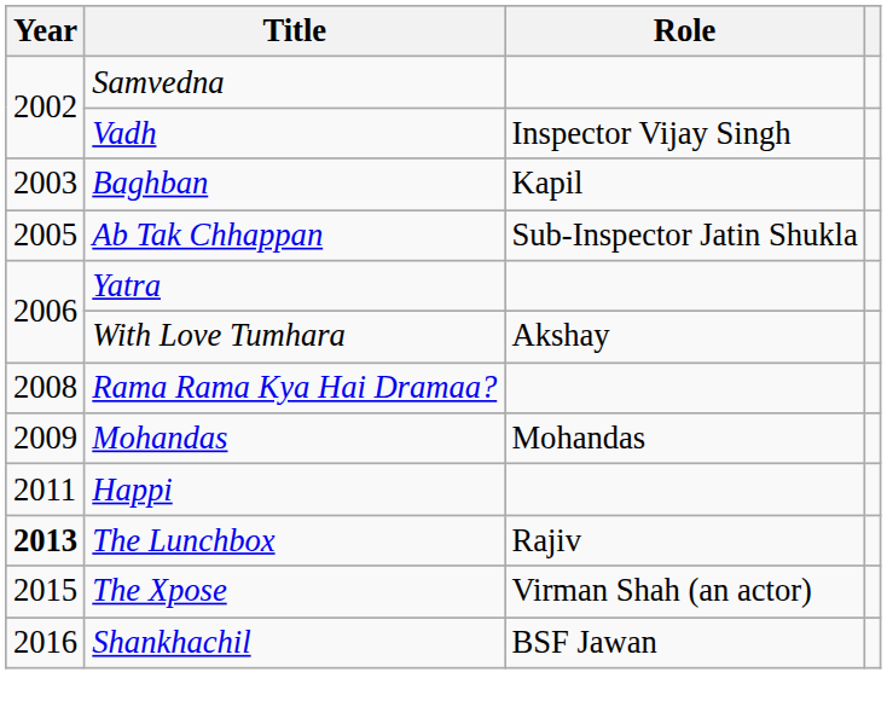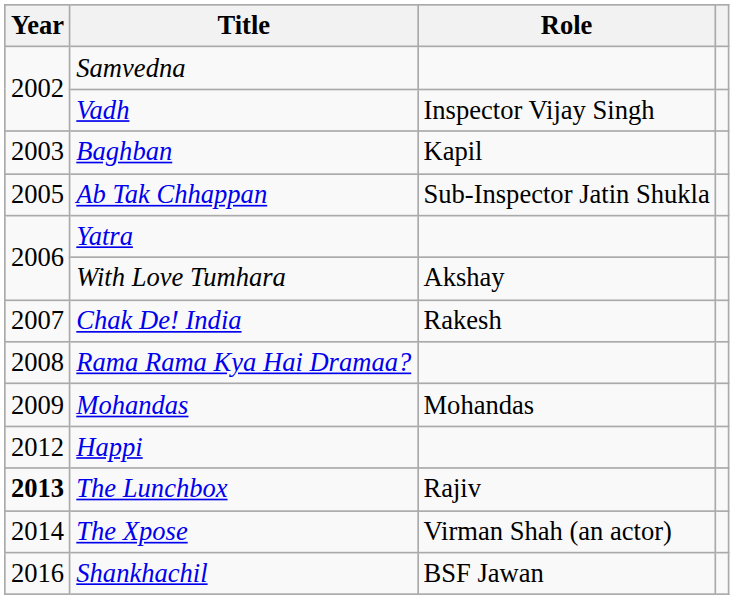+ row: 2007 | Chak De! India | Rakesh
Happi | Year: 2011 -> 2012
The Xpose | Year: 2015 -> 2014
